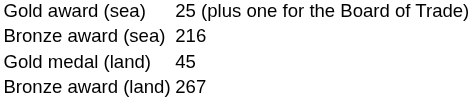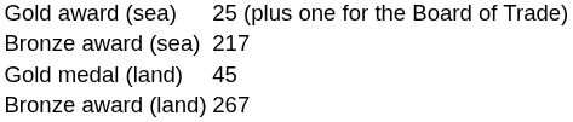Bronze award (sea) | column 2: 216 -> 217
